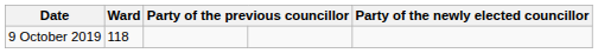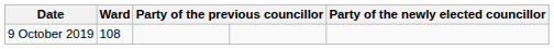9 October 2019 | Ward: 118 -> 108
